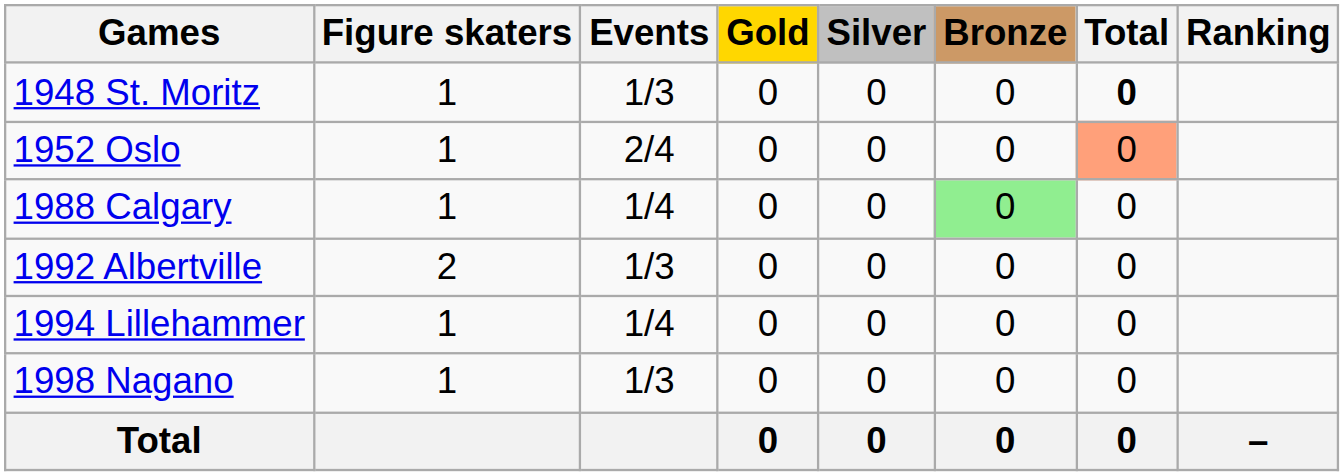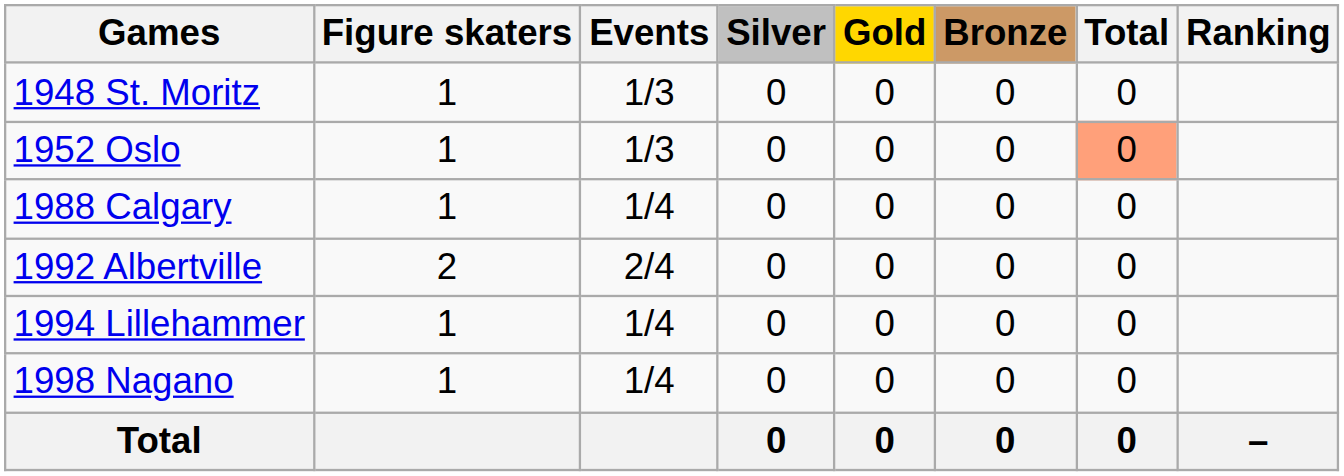columns swapped: Gold <-> Silver
1948 St. Moritz | Total: bold -> normal
1952 Oslo | Events: 2/4 -> 1/3
1988 Calgary | Bronze: lightgreen background -> no background
1992 Albertville | Events: 1/3 -> 2/4
1998 Nagano | Events: 1/3 -> 1/4
